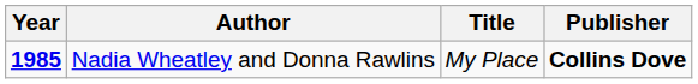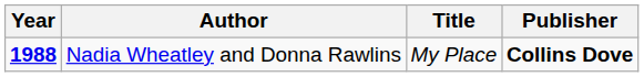Nadia Wheatley and Donna Rawlins | Year: 1985 -> 1988
